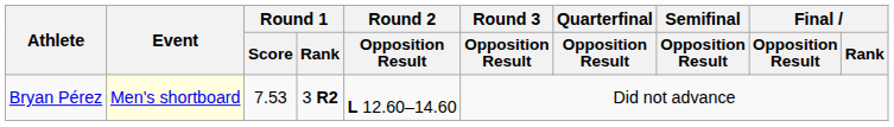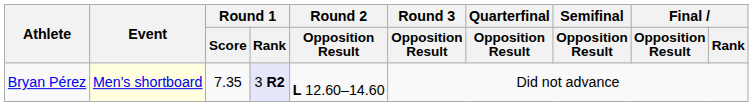Bryan Pérez | Round 1 / Score: 7.53 -> 7.35
Bryan Pérez | Round 1 / Rank: no background -> lavender background
